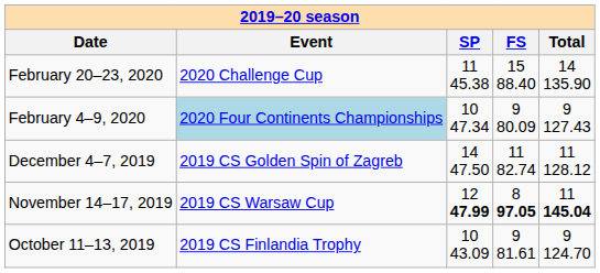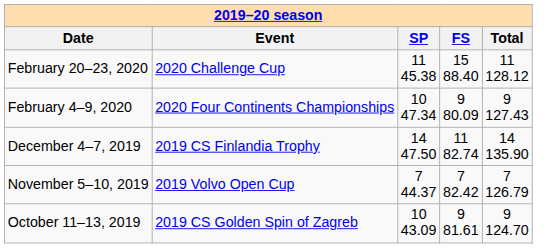February 20–23, 2020 | Total: 14 135.90 -> 11 128.12
February 4–9, 2020 | Event: lightblue background -> no background
December 4–7, 2019 | Event: 2019 CS Golden Spin of Zagreb -> 2019 CS Finlandia Trophy
December 4–7, 2019 | Total: 11 128.12 -> 14 135.90
- row: November 14–17, 2019 | 2019 CS Warsaw Cup | 12 47.99 | 8 97.05 | 11 145.04
+ row: November 5–10, 2019 | 2019 Volvo Open Cup | 7 44.37 | 7 82.42 | 7 126.79
October 11–13, 2019 | Event: 2019 CS Finlandia Trophy -> 2019 CS Golden Spin of Zagreb
